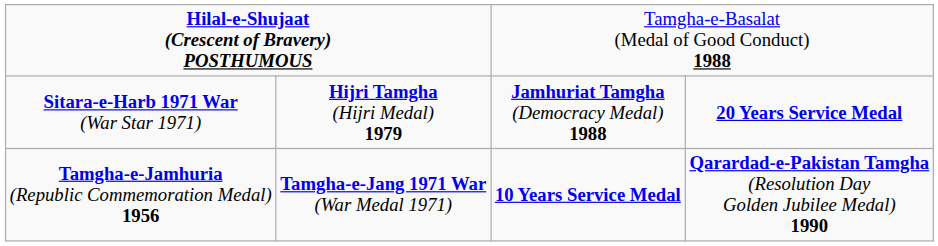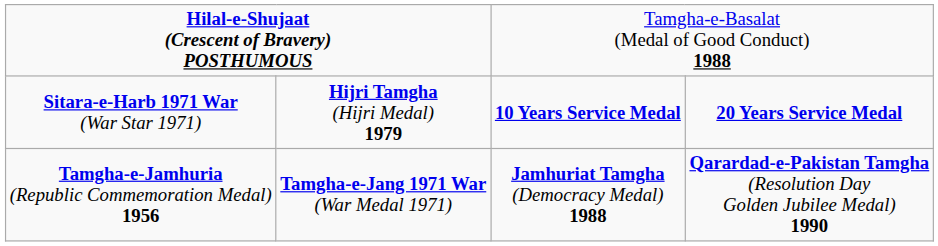Sitara-e-Harb 1971 War (War Star 1971) | column 3: Jamhuriat Tamgha (Democracy Medal) 1988 -> 10 Years Service Medal
Tamgha-e-Jamhuria (Republic Commemoration Medal) 1956 | column 3: 10 Years Service Medal -> Jamhuriat Tamgha (Democracy Medal) 1988
